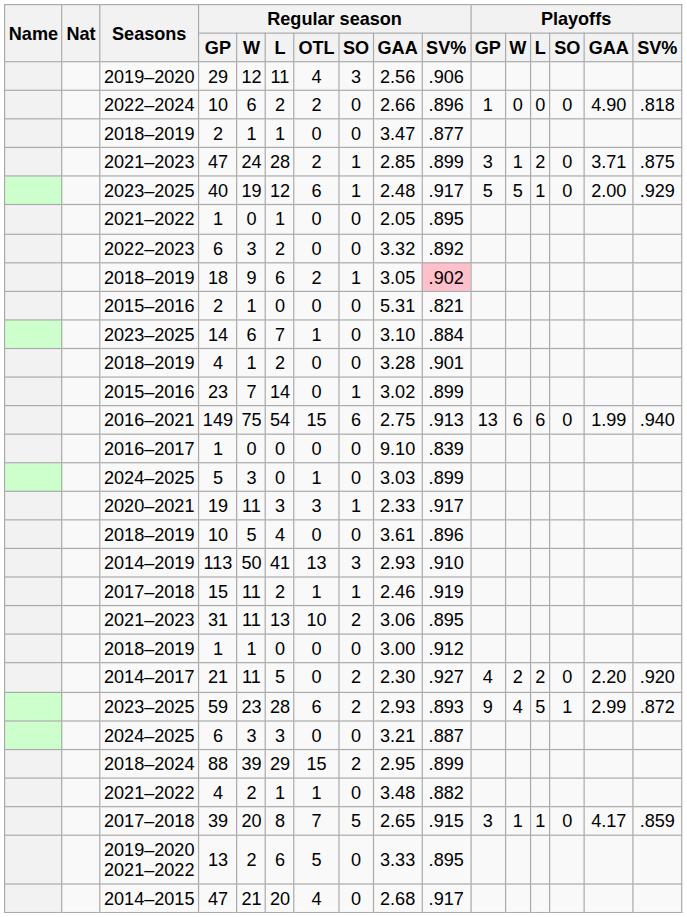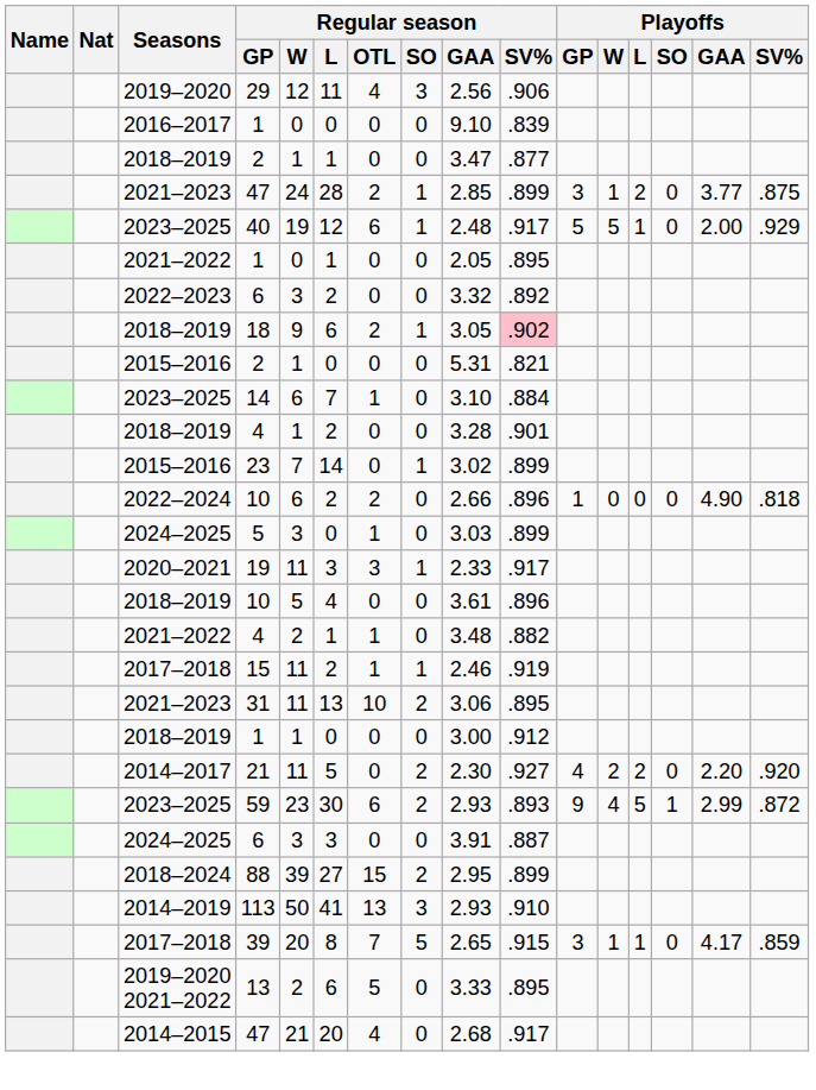rows swapped: 2016–2017 / 1 <-> 2022–2024 / 10
2021–2023 / 47 | Playoffs / GAA: 3.71 -> 3.77
- row: 2016–2021 | 149 | 75 | 54 | 15 | 6 | 2.75 | .913 | 13 | 6 | 6 | 0 | 1.99 | .940
rows swapped: 2021–2022 / 4 <-> 113
59 | Regular season / L: 28 -> 30
2024–2025 / 6 | Regular season / GAA: 3.21 -> 3.91
88 | Regular season / L: 29 -> 27
